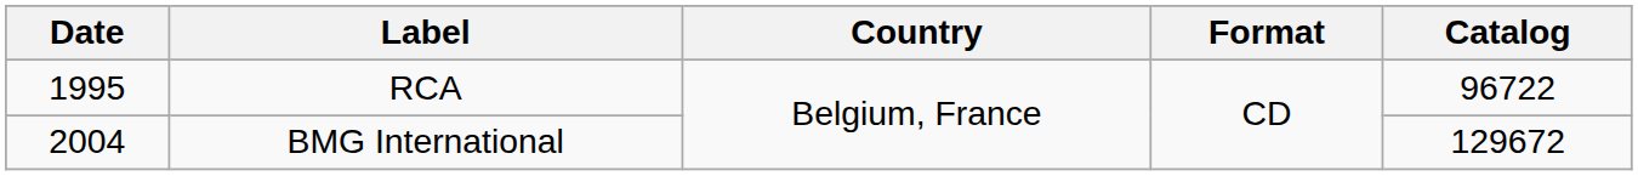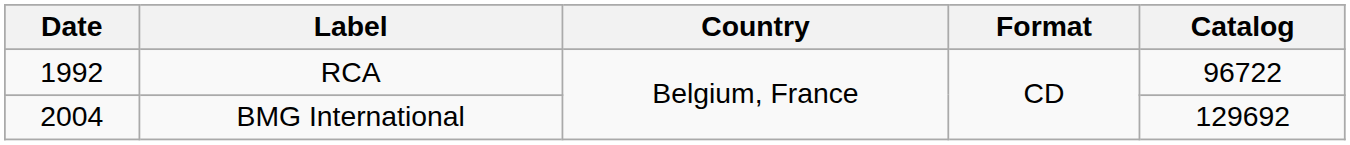RCA | Date: 1995 -> 1992
BMG International | Catalog: 129672 -> 129692
